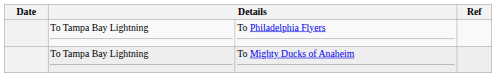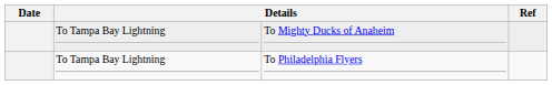rows swapped: To Philadelphia Flyers <-> To Mighty Ducks of Anaheim
